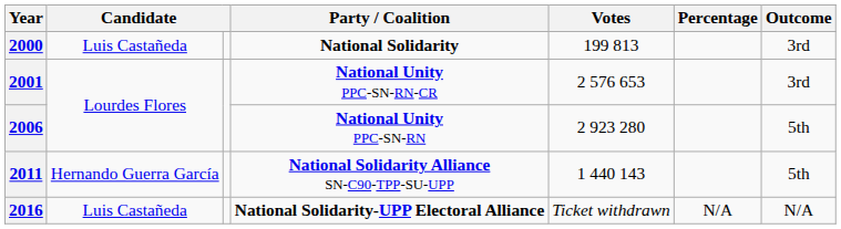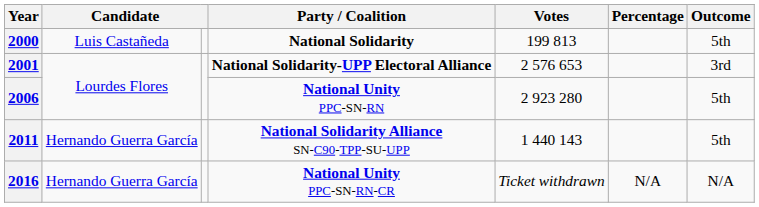2000 | Outcome: 3rd -> 5th
2001 | Party / Coalition: National Unity PPC-SN-RN-CR -> National Solidarity-UPP Electoral Alliance
2016 | column 2: Luis Castañeda -> Hernando Guerra García
2016 | Party / Coalition: National Solidarity-UPP Electoral Alliance -> National Unity PPC-SN-RN-CR
